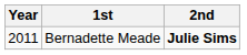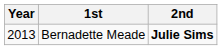Bernadette Meade | Year: 2011 -> 2013
